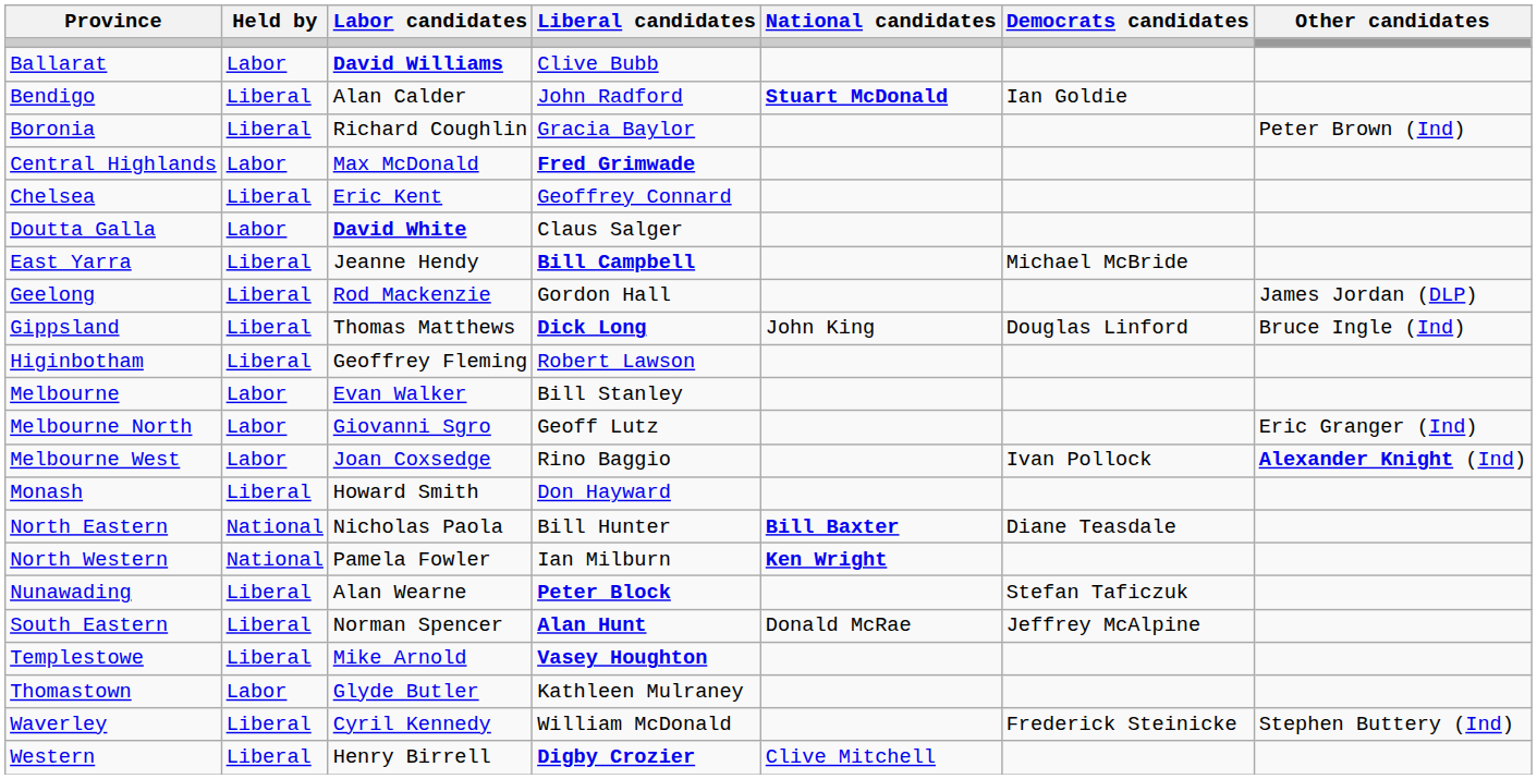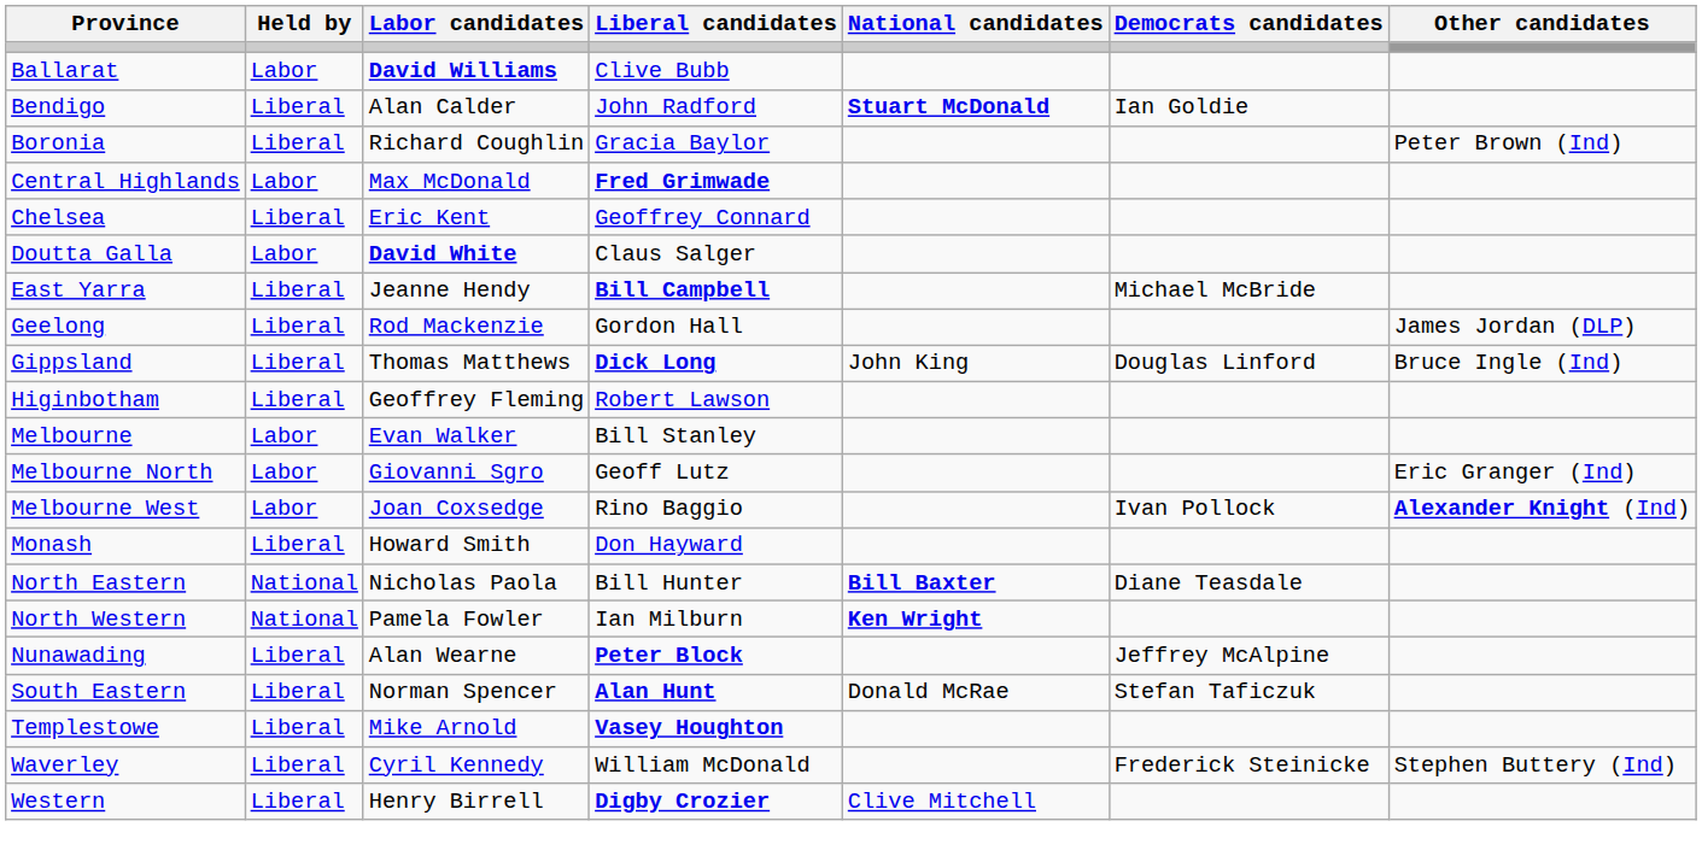Nunawading | Democrats candidates: Stefan Taficzuk -> Jeffrey McAlpine
South Eastern | Democrats candidates: Jeffrey McAlpine -> Stefan Taficzuk
- row: Thomastown | Labor | Glyde Butler | Kathleen Mulraney
